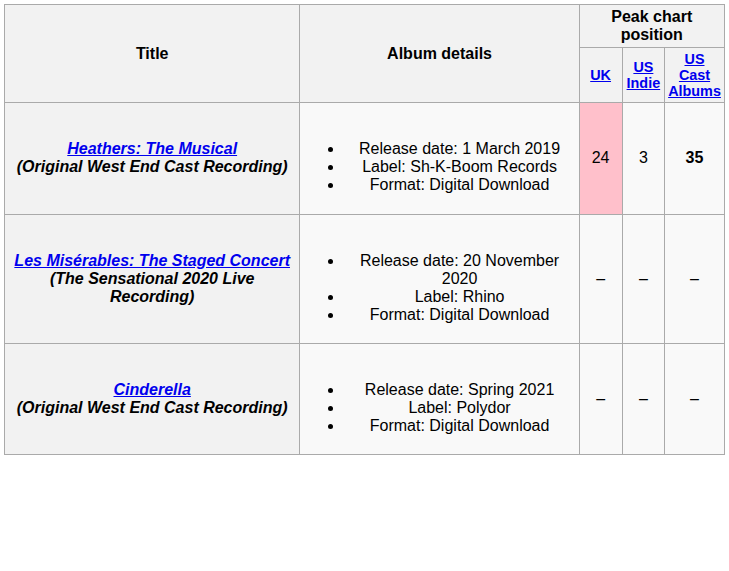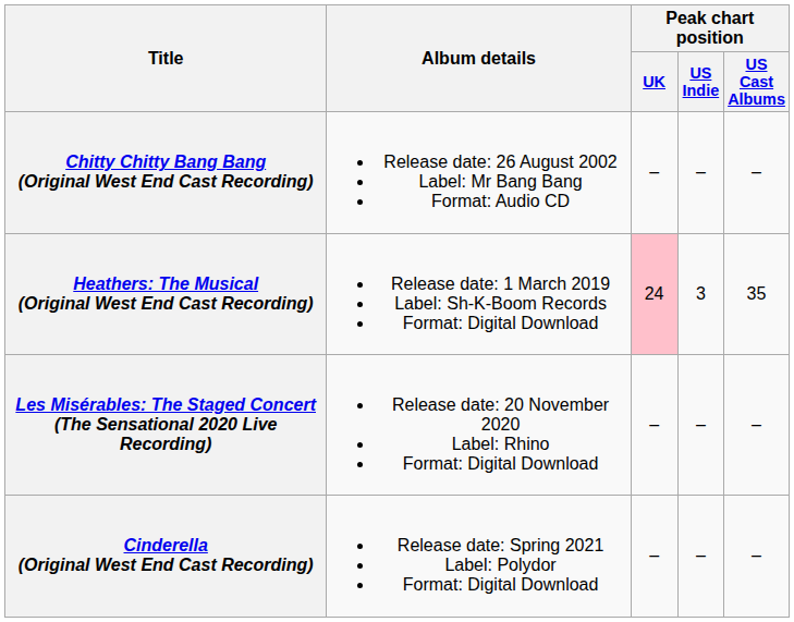+ row: Chitty Chitty Bang Bang (Original West End Cast Recording) | Release date: 26 August 2002 Label: Mr Bang Bang Format: Audio CD | – | – | –
Heathers: The Musical (Original West End Cast Recording) | Peak chart position / US Cast Albums: bold -> normal
